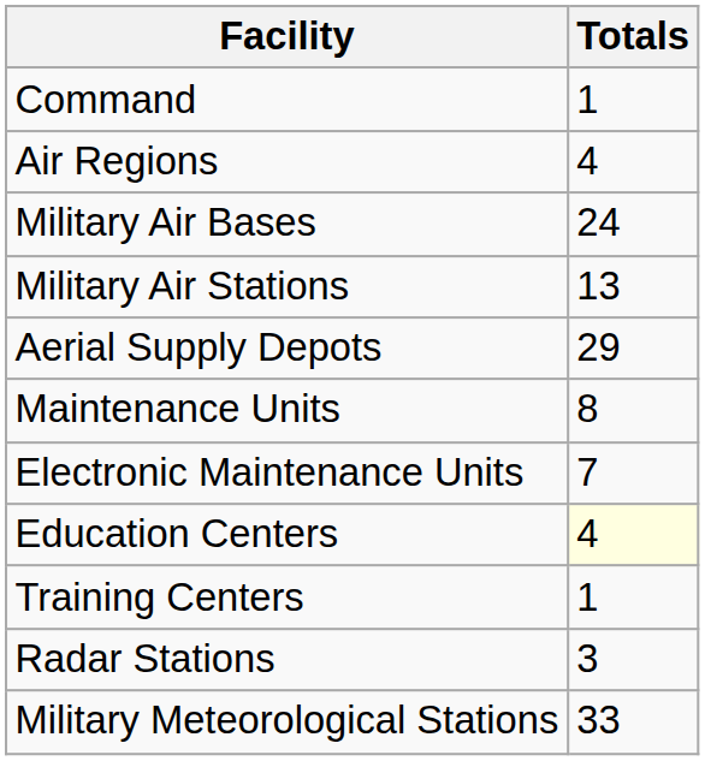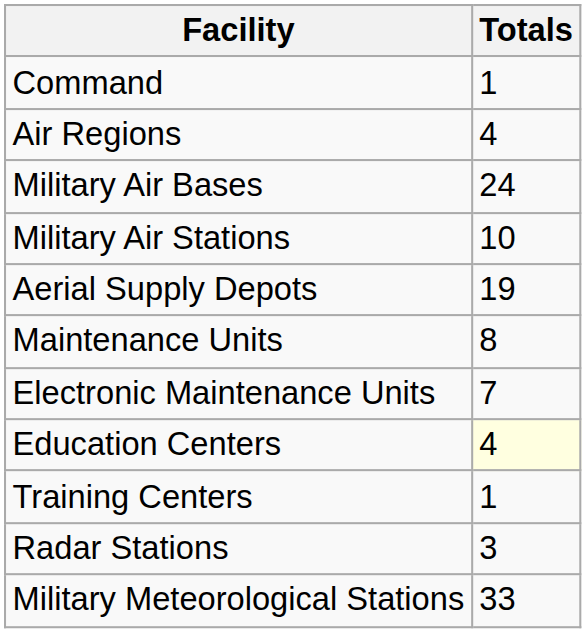Military Air Stations | Totals: 13 -> 10
Aerial Supply Depots | Totals: 29 -> 19
